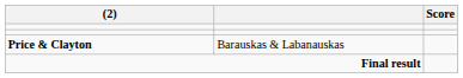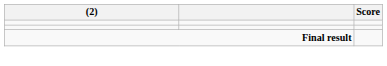- row: Price & Clayton | Barauskas & Labanauskas
